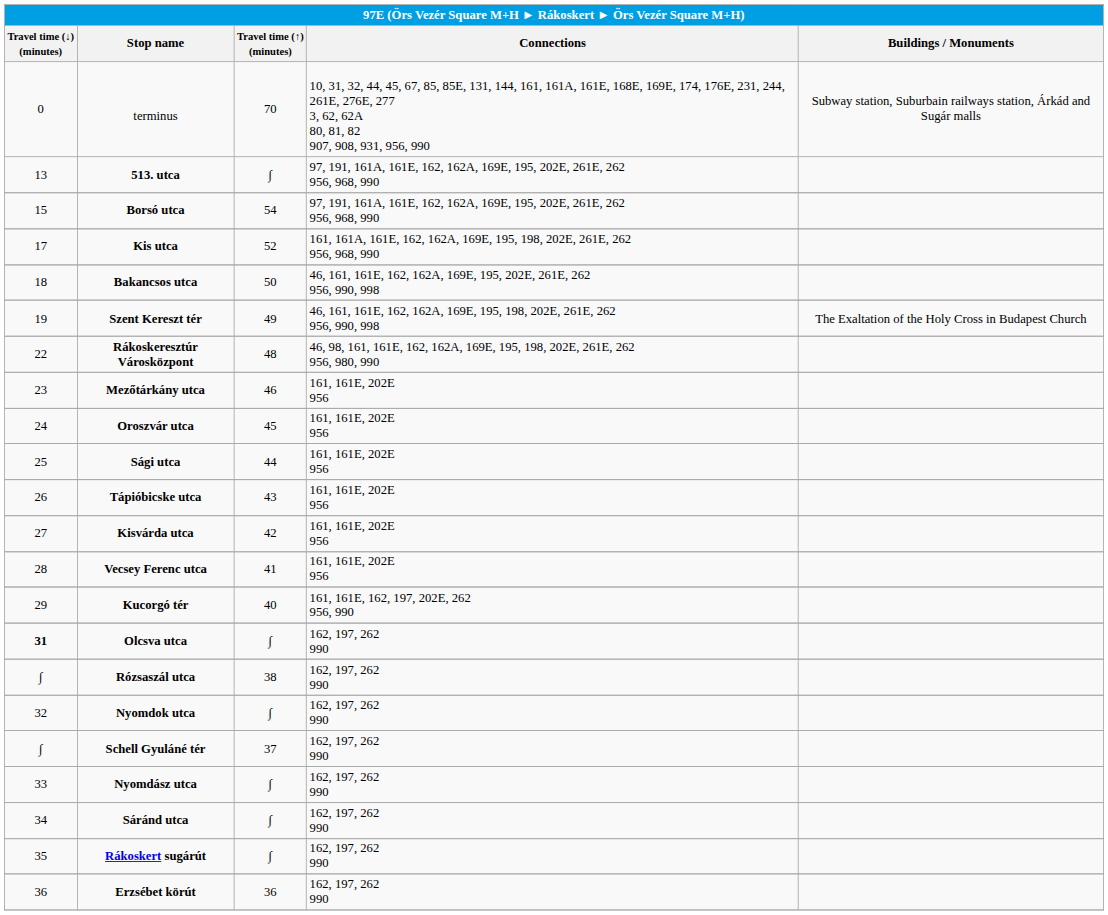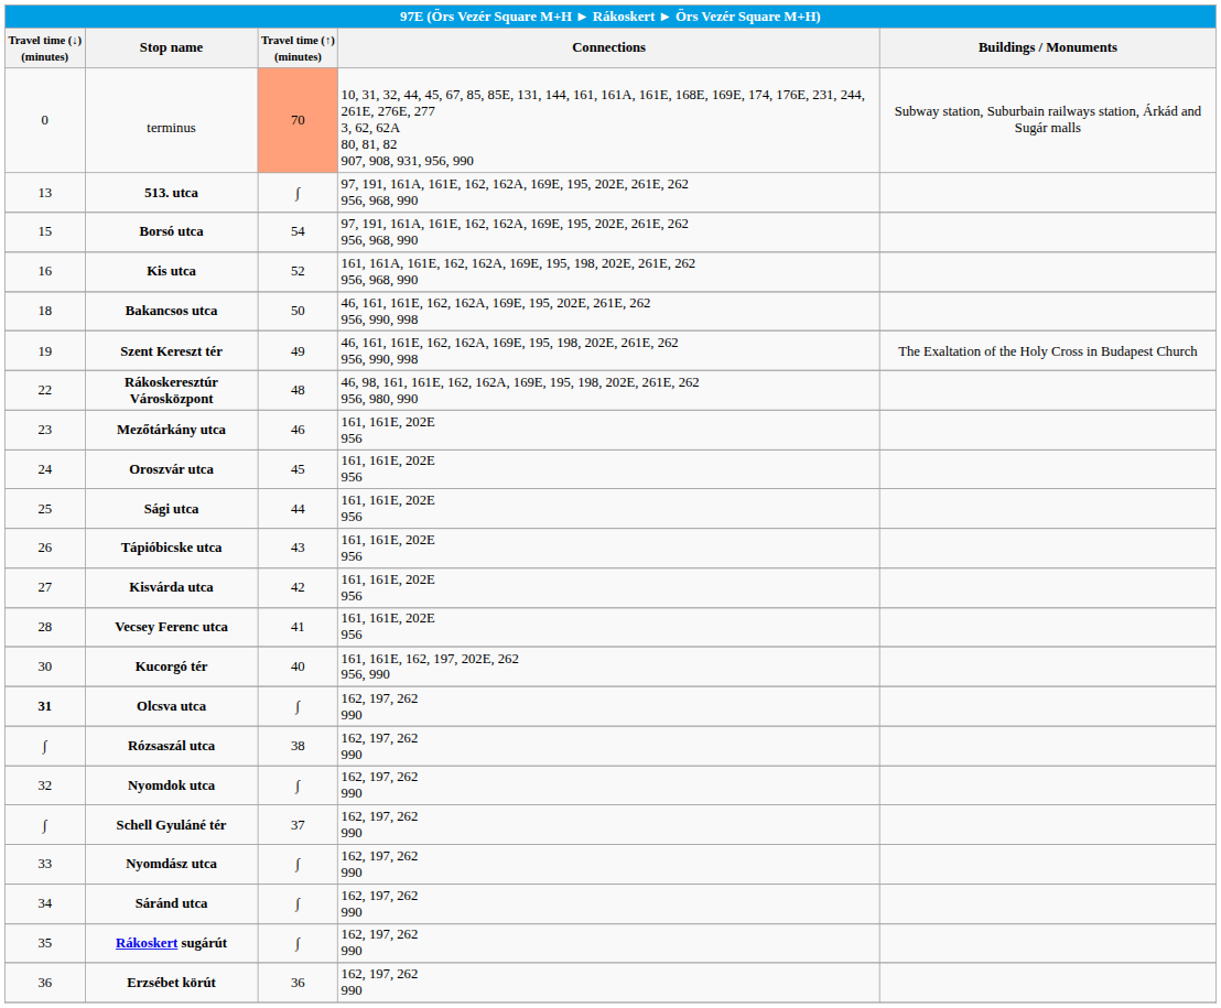terminus | Travel time (↑) (minutes): no background -> lightsalmon background
Kis utca | Travel time (↓) (minutes): 17 -> 16
Kucorgó tér | Travel time (↓) (minutes): 29 -> 30
